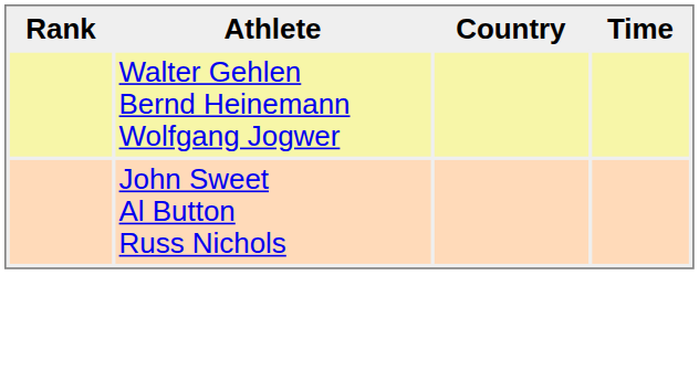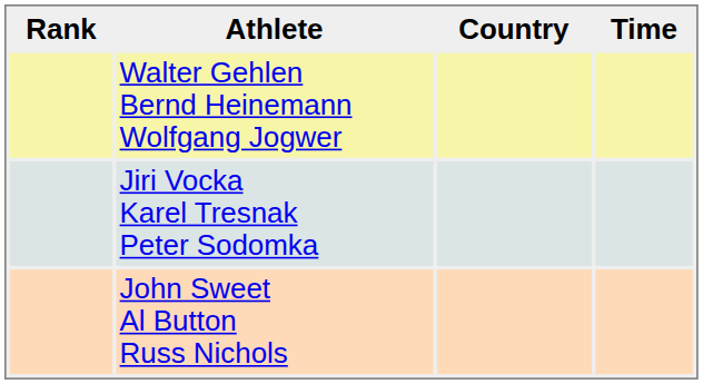+ row: Jiri Vocka Karel Tresnak Peter Sodomka
